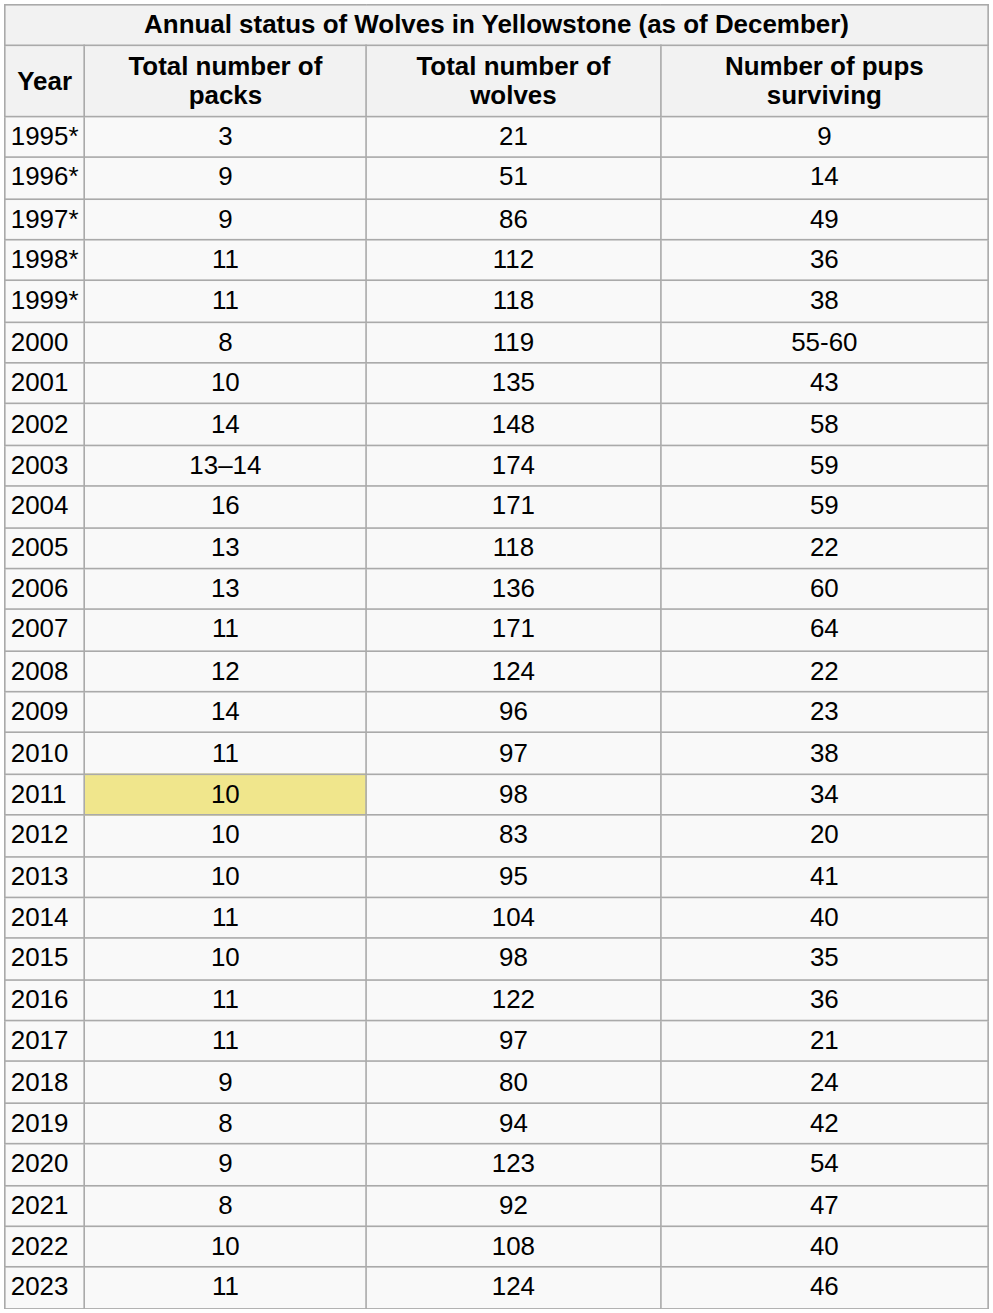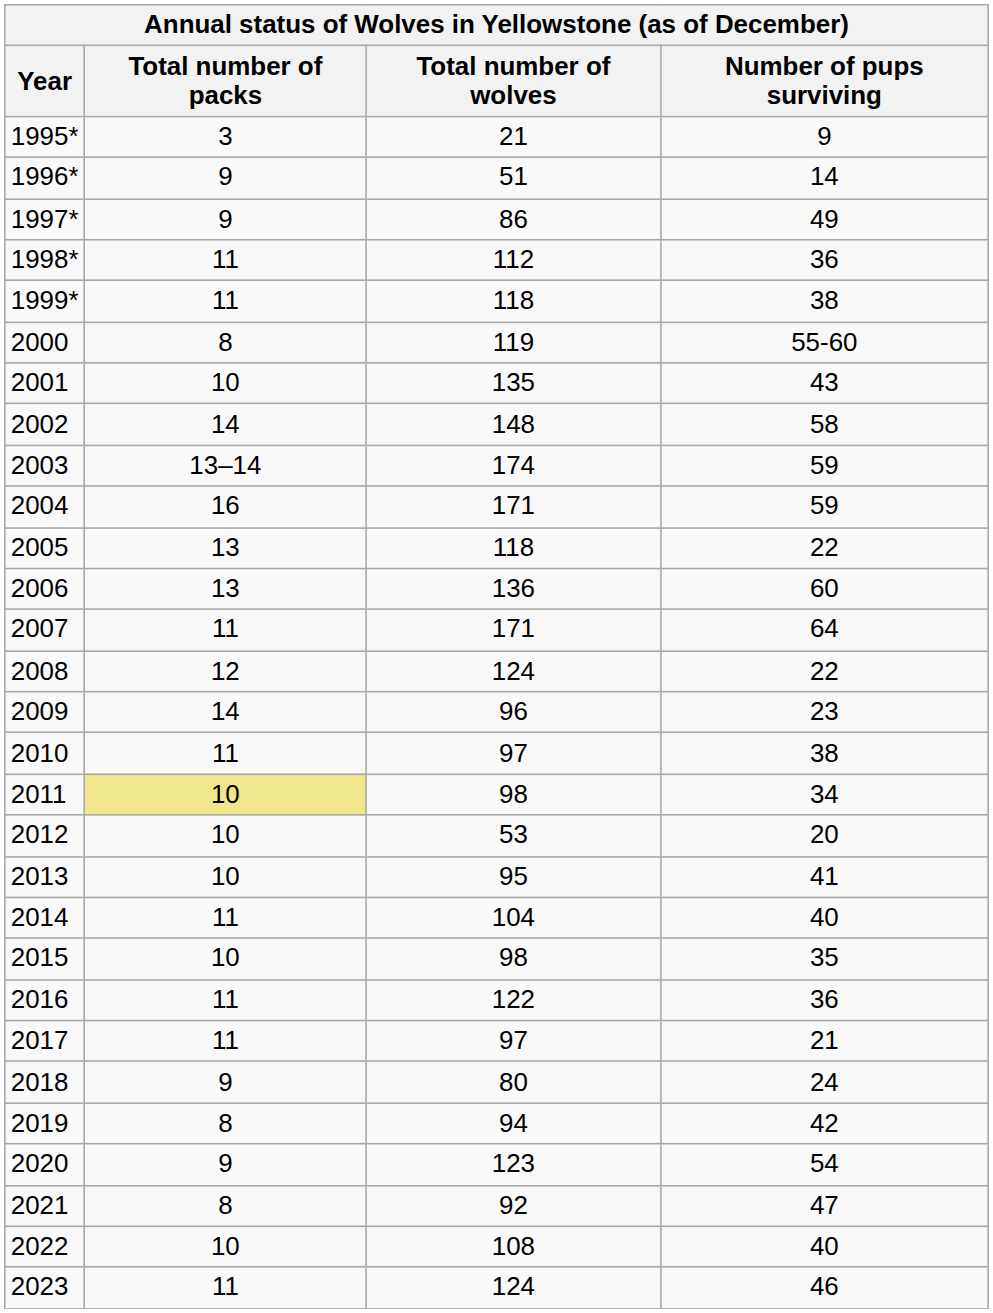2012 | Total number of wolves: 83 -> 53
